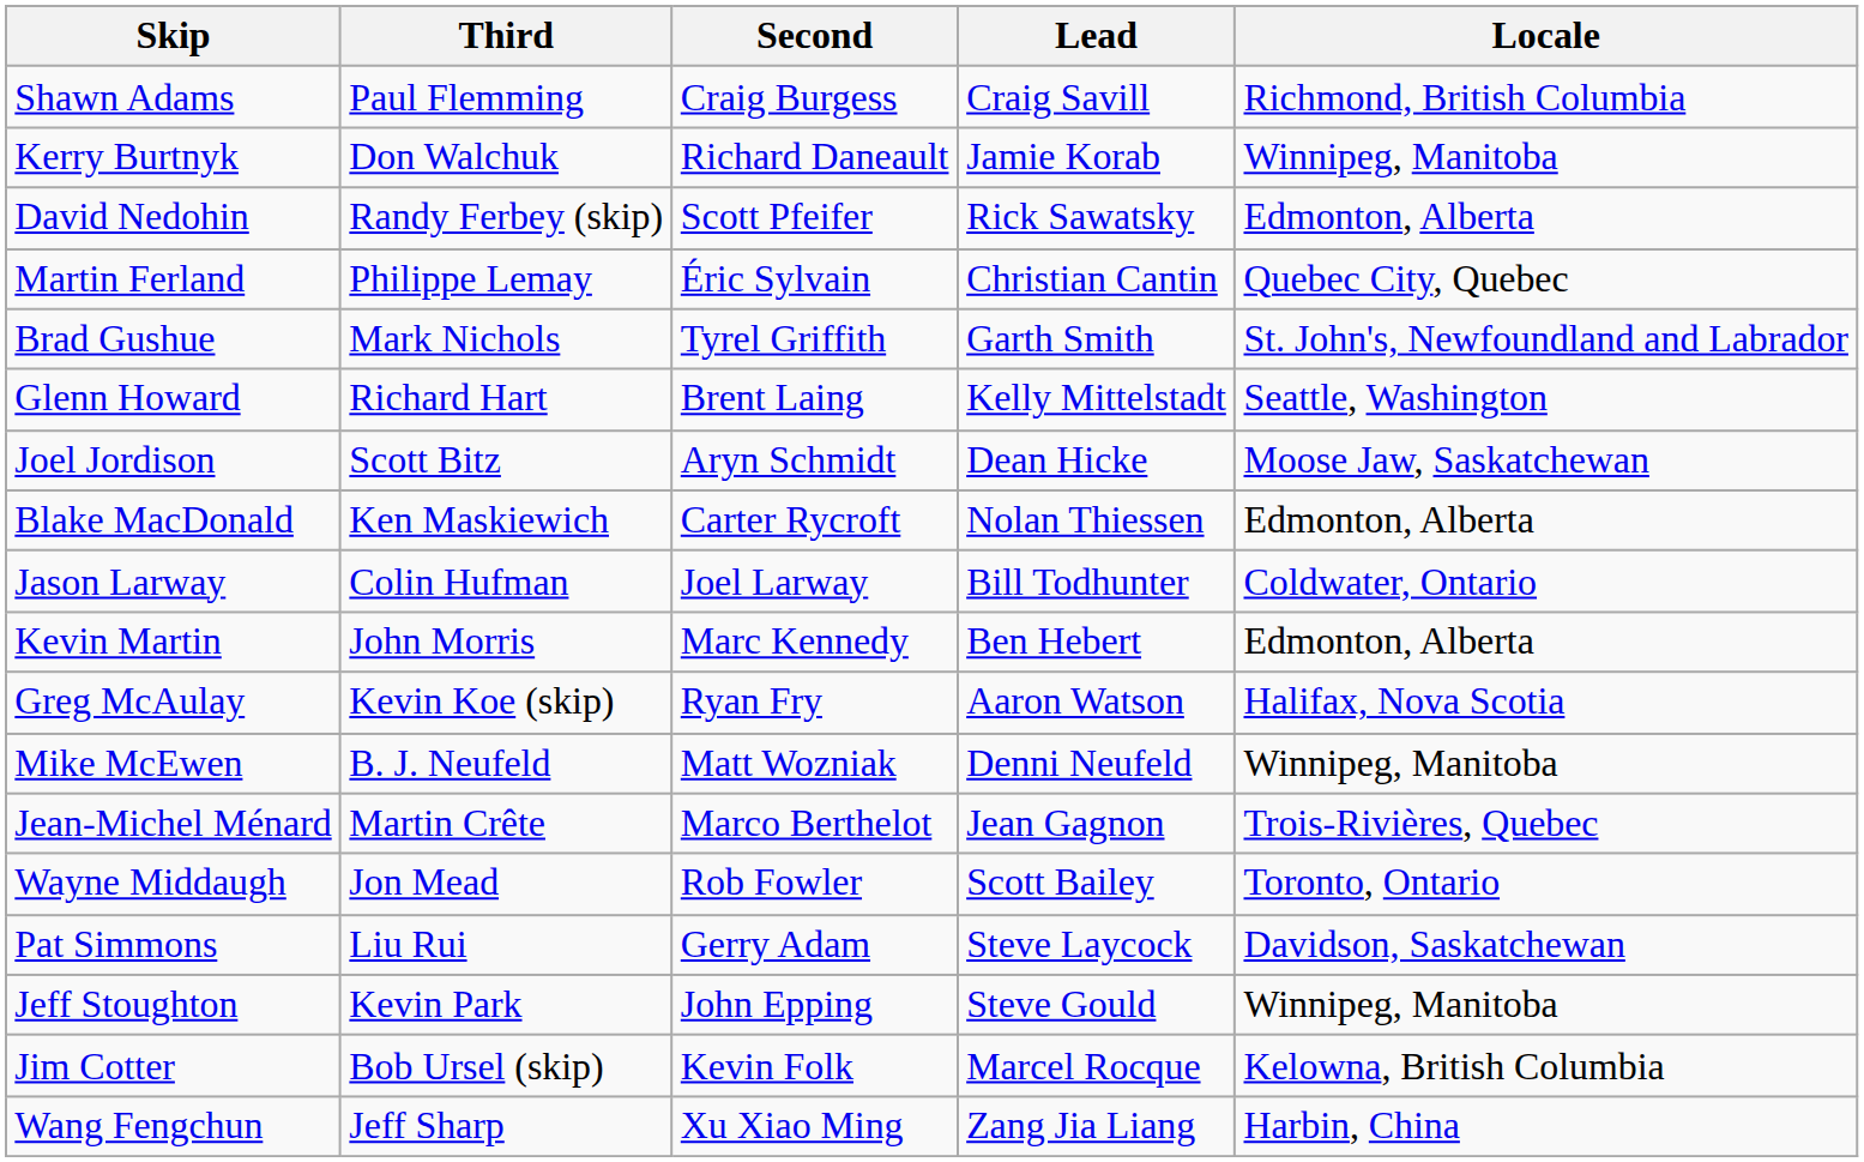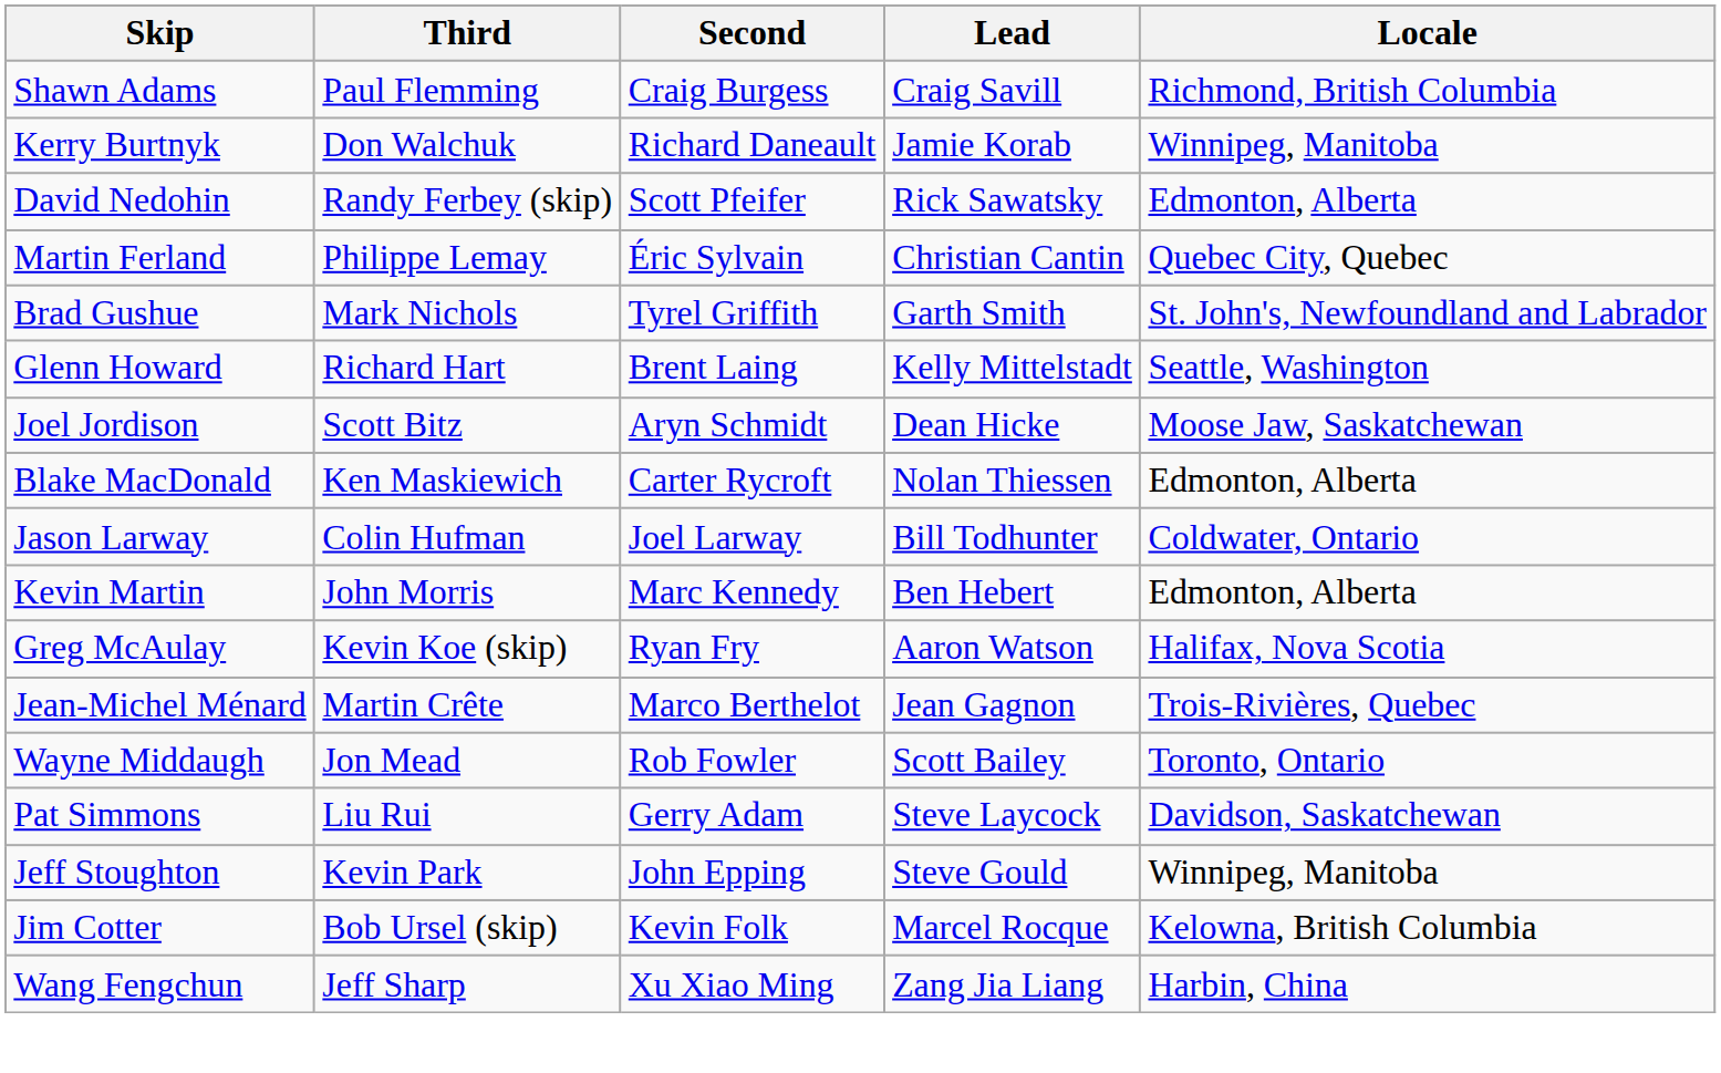- row: Mike McEwen | B. J. Neufeld | Matt Wozniak | Denni Neufeld | Winnipeg, Manitoba
